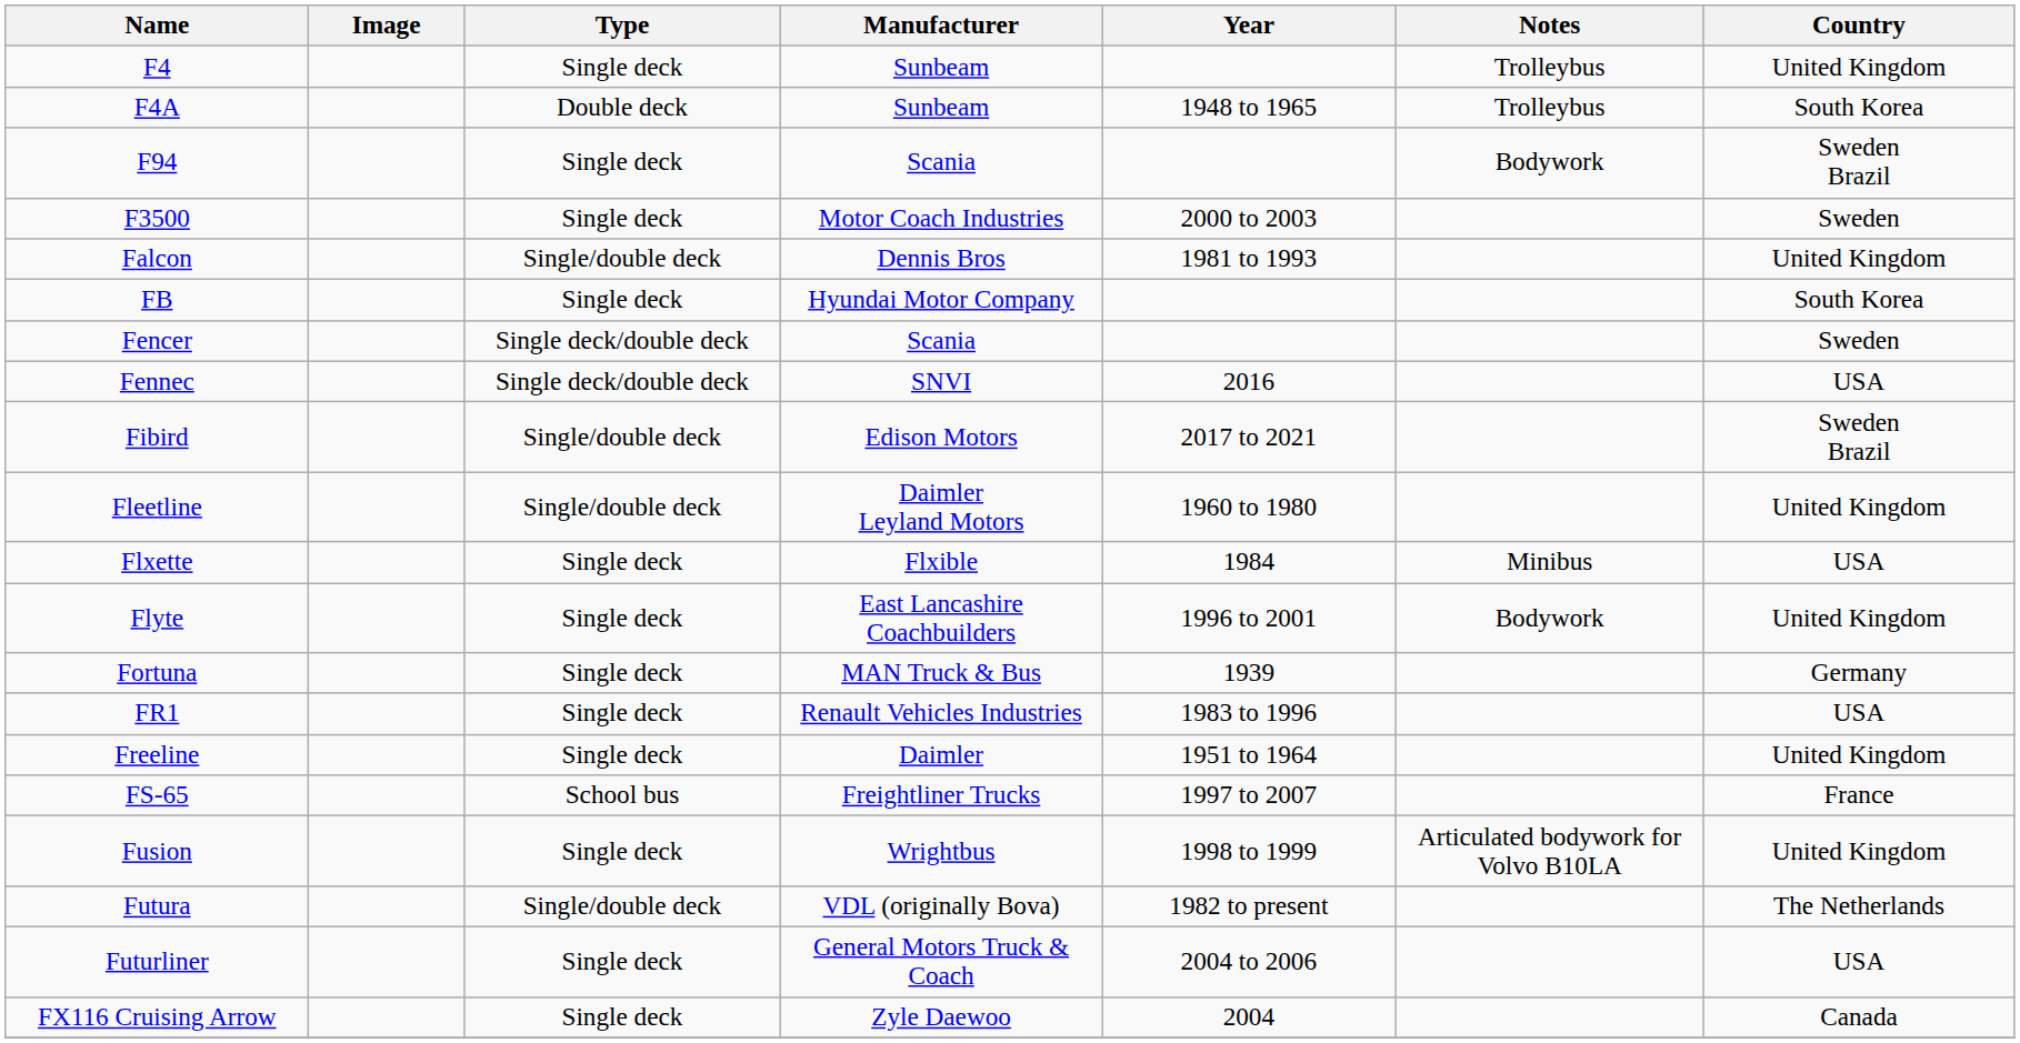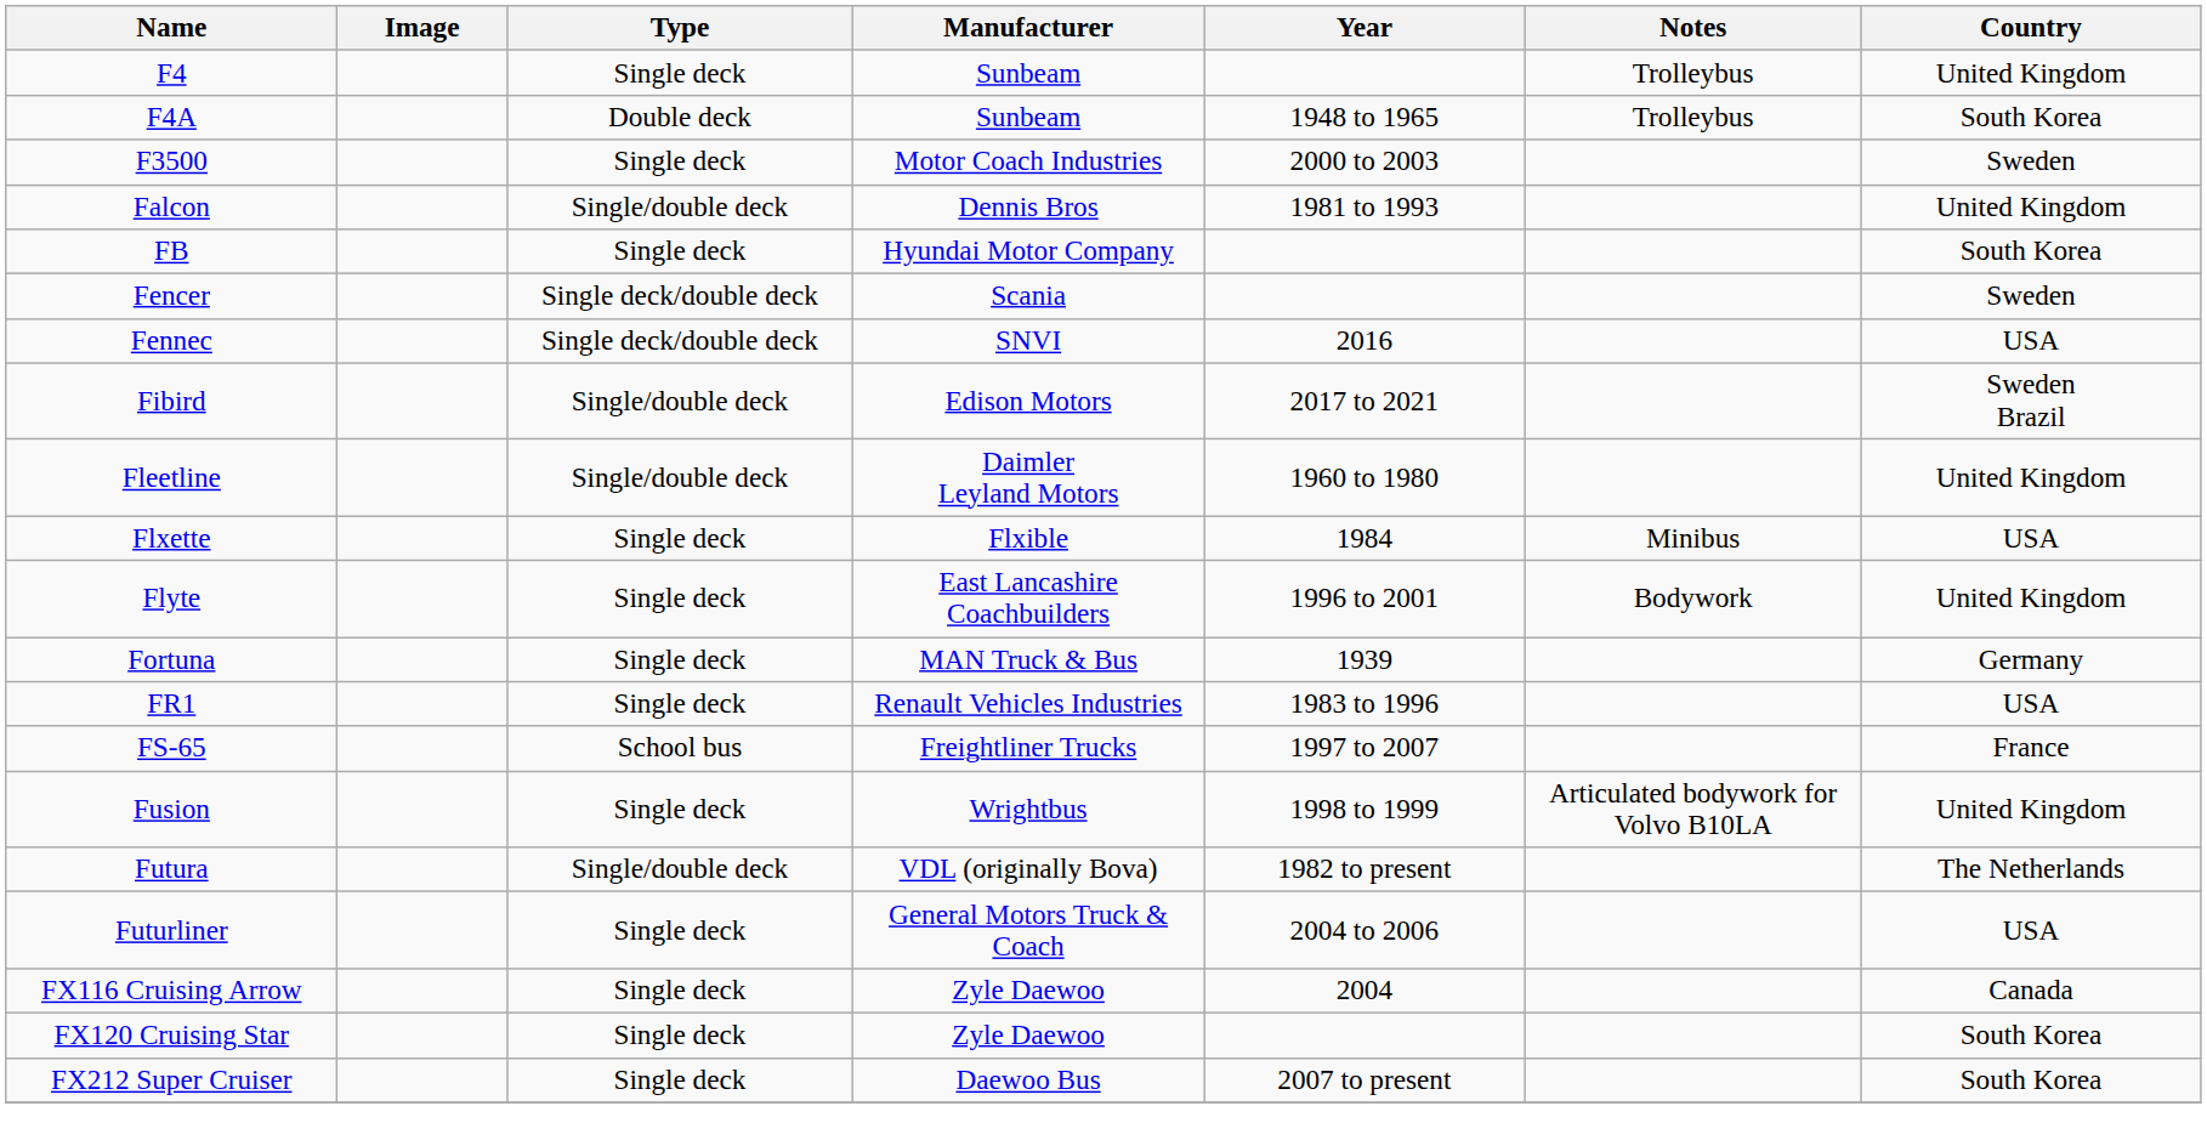- row: F94 | Single deck | Scania | Bodywork | Sweden Brazil
- row: Freeline | Single deck | Daimler | 1951 to 1964 | United Kingdom
+ row: FX120 Cruising Star | Single deck | Zyle Daewoo | South Korea
+ row: FX212 Super Cruiser | Single deck | Daewoo Bus | 2007 to present | South Korea
